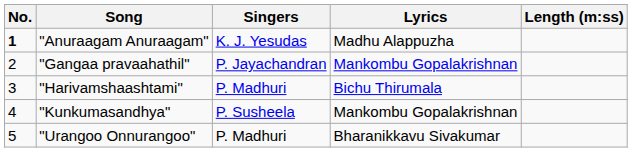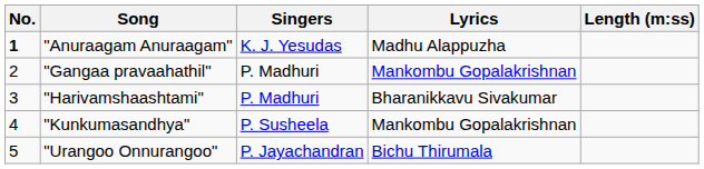"Gangaa pravaahathil" | Singers: P. Jayachandran -> P. Madhuri
"Harivamshaashtami" | Lyrics: Bichu Thirumala -> Bharanikkavu Sivakumar
"Urangoo Onnurangoo" | Singers: P. Madhuri -> P. Jayachandran
"Urangoo Onnurangoo" | Lyrics: Bharanikkavu Sivakumar -> Bichu Thirumala
